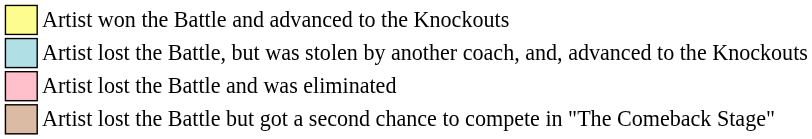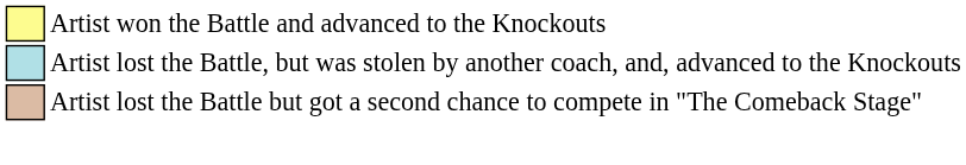- row: Artist lost the Battle and was eliminated
